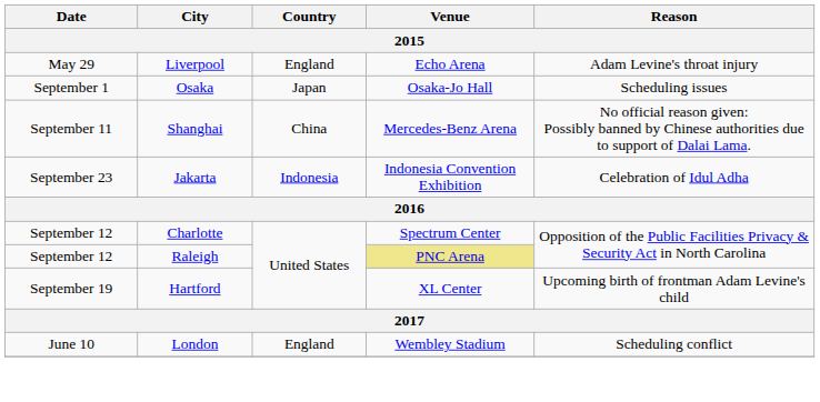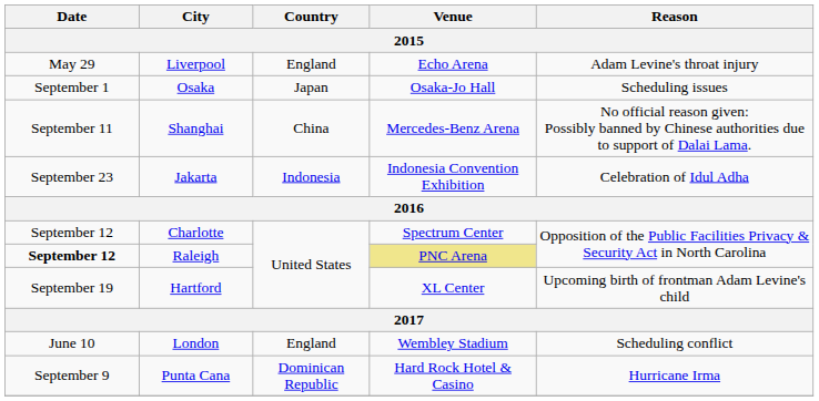Raleigh | Date: normal -> bold
+ row: September 9 | Punta Cana | Dominican Republic | Hard Rock Hotel & Casino | Hurricane Irma
